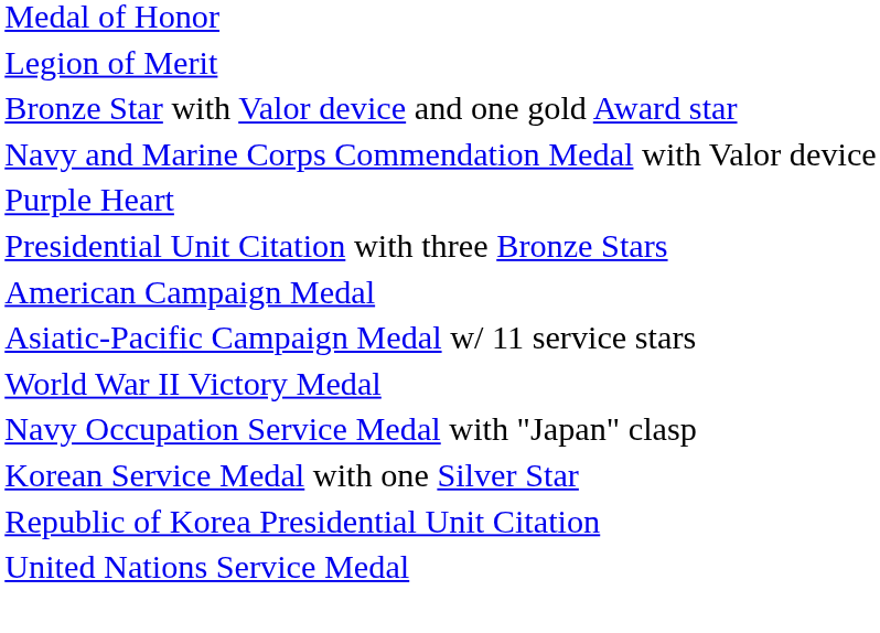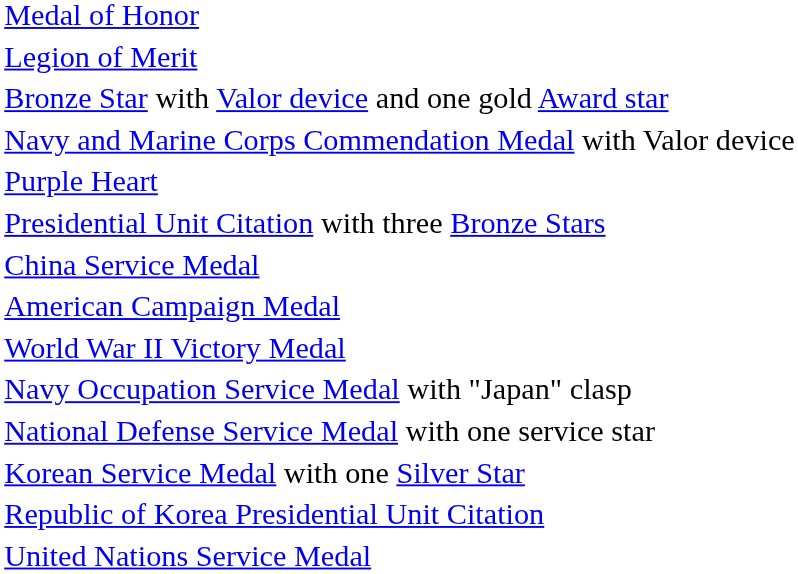+ row: China Service Medal
- row: Asiatic-Pacific Campaign Medal w/ 11 service stars
+ row: National Defense Service Medal with one service star
